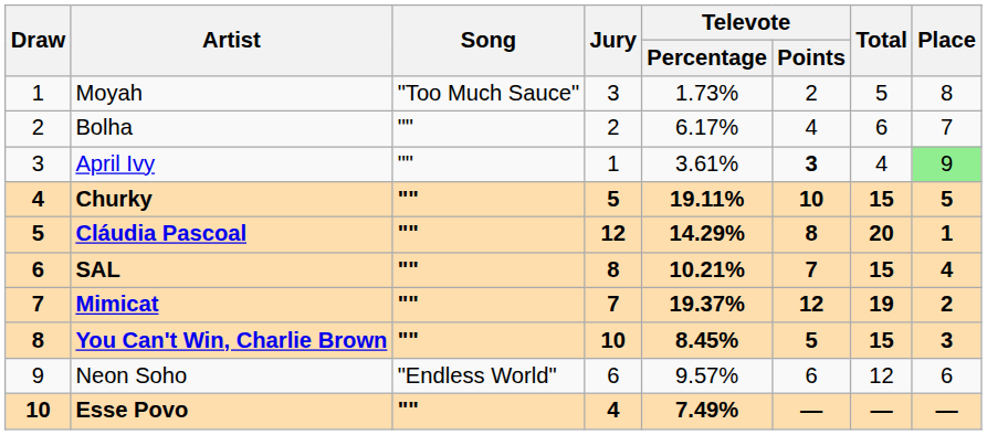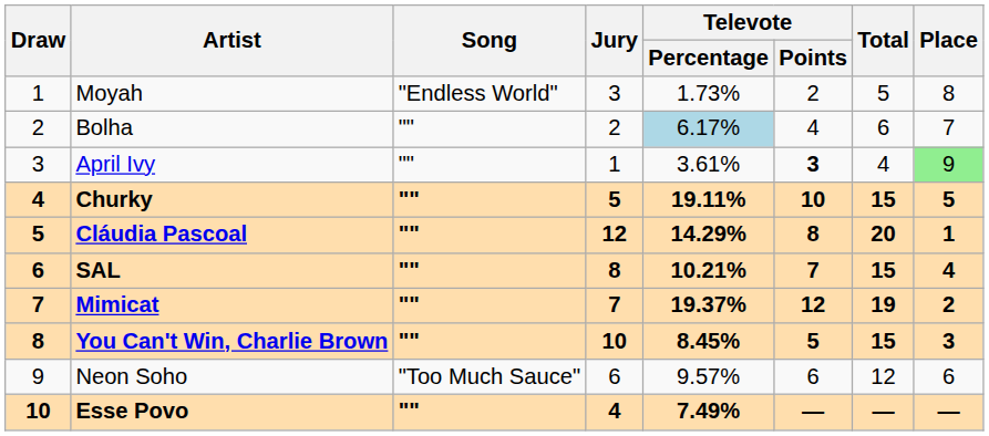Moyah | Song: "Too Much Sauce" -> "Endless World"
Bolha | Televote / Percentage: no background -> lightblue background
Neon Soho | Song: "Endless World" -> "Too Much Sauce"
